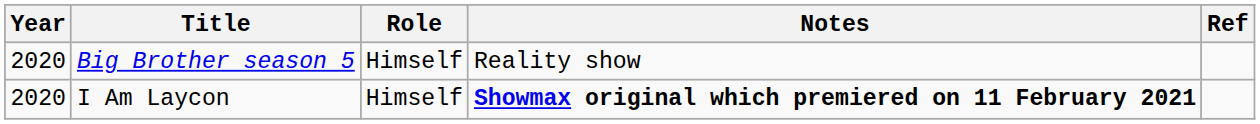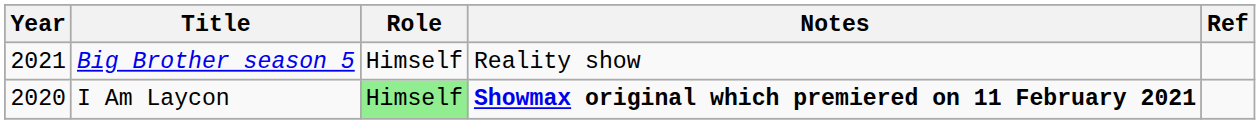Big Brother season 5 | Year: 2020 -> 2021
I Am Laycon | Role: no background -> lightgreen background
